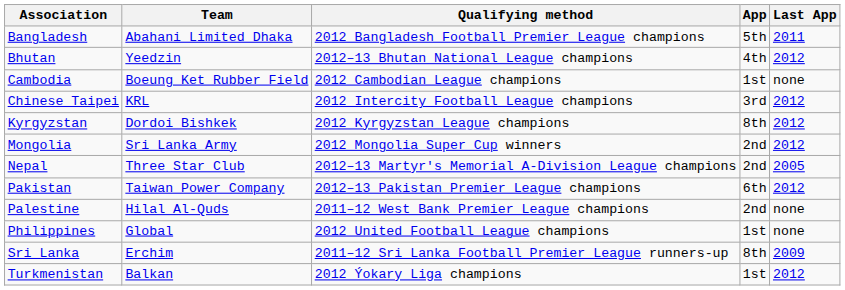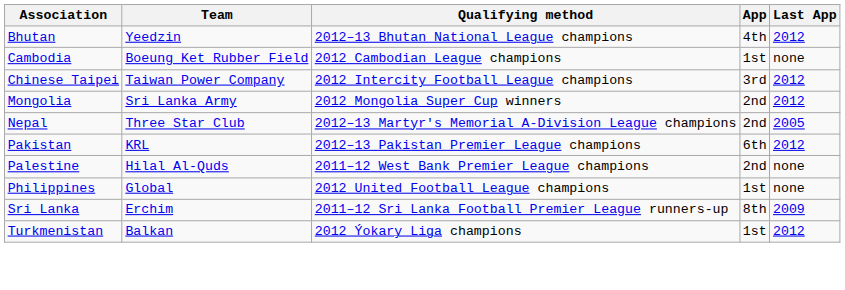- row: Bangladesh | Abahani Limited Dhaka | 2012 Bangladesh Football Premier League champions | 5th | 2011
Chinese Taipei | Team: KRL -> Taiwan Power Company
- row: Kyrgyzstan | Dordoi Bishkek | 2012 Kyrgyzstan League champions | 8th | 2012
Pakistan | Team: Taiwan Power Company -> KRL
